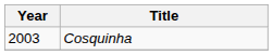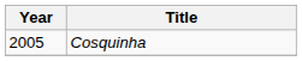Cosquinha | Year: 2003 -> 2005
